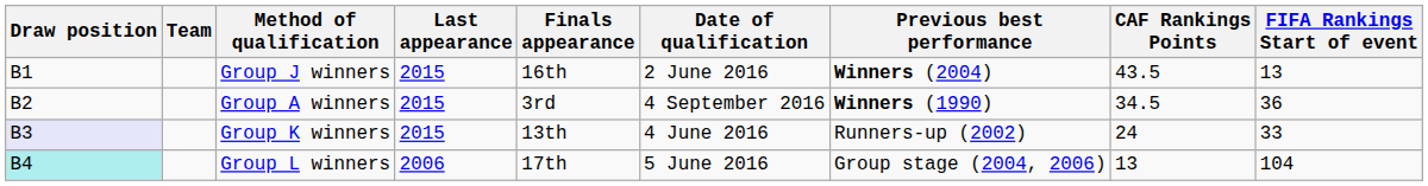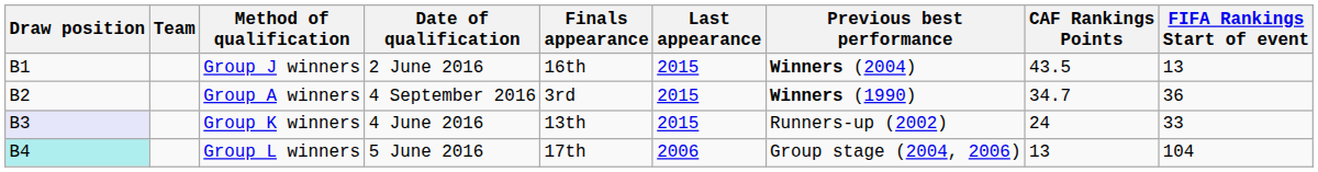columns swapped: Date of qualification <-> Last appearance
Group A winners | CAF Rankings Points: 34.5 -> 34.7
